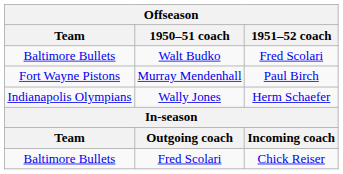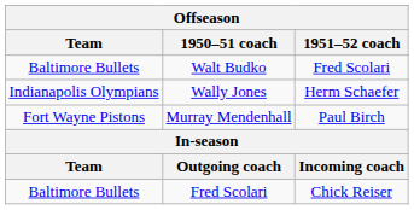rows swapped: Murray Mendenhall <-> Wally Jones
